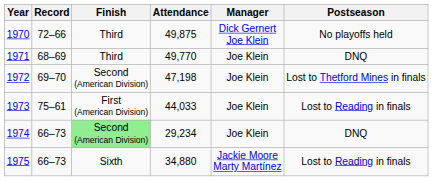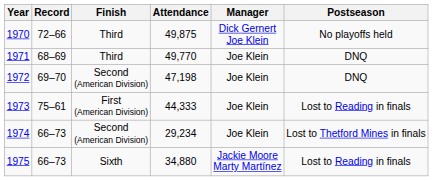1972 | Postseason: Lost to Thetford Mines in finals -> DNQ
1973 | Attendance: 44,033 -> 44,333
1974 | Finish: lightgreen background -> no background
1974 | Postseason: DNQ -> Lost to Thetford Mines in finals
